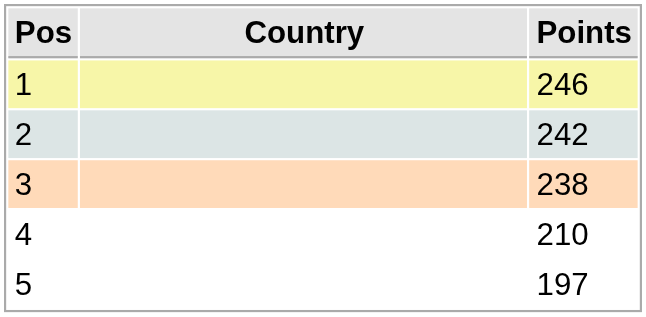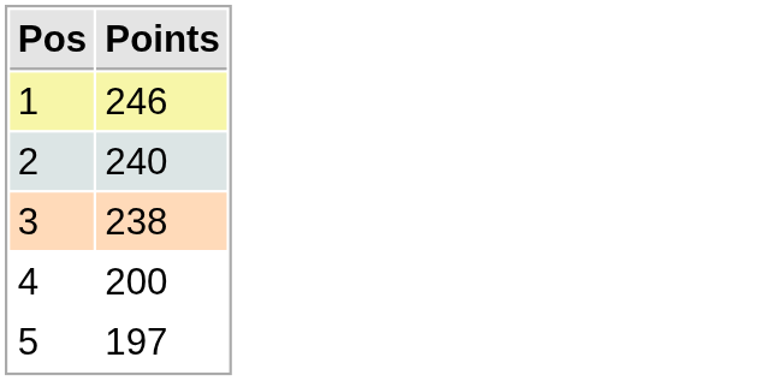- column: Country
2 | Points: 242 -> 240
4 | Points: 210 -> 200
